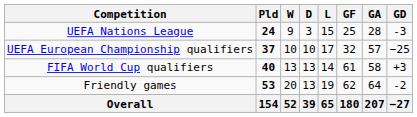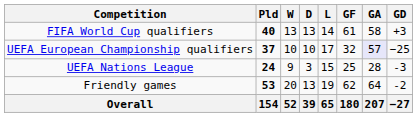rows swapped: FIFA World Cup qualifiers <-> UEFA Nations League
UEFA European Championship qualifiers | GA: no background -> lavender background
